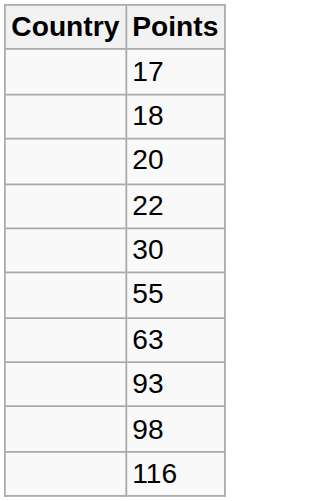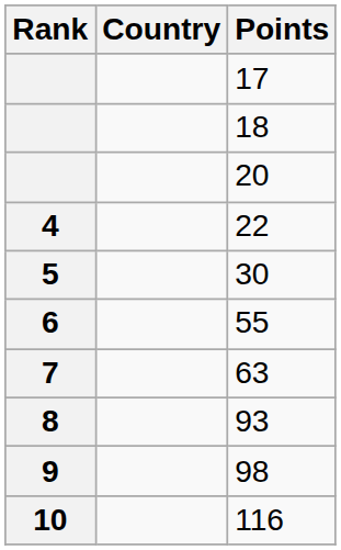+ column: Rank | 4 | 5 | 6 | 7 | 8 | 9 | 10
